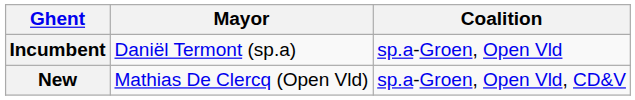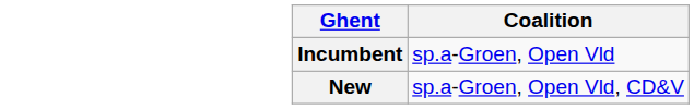- column: Mayor | Daniël Termont (sp.a) | Mathias De Clercq (Open Vld)
